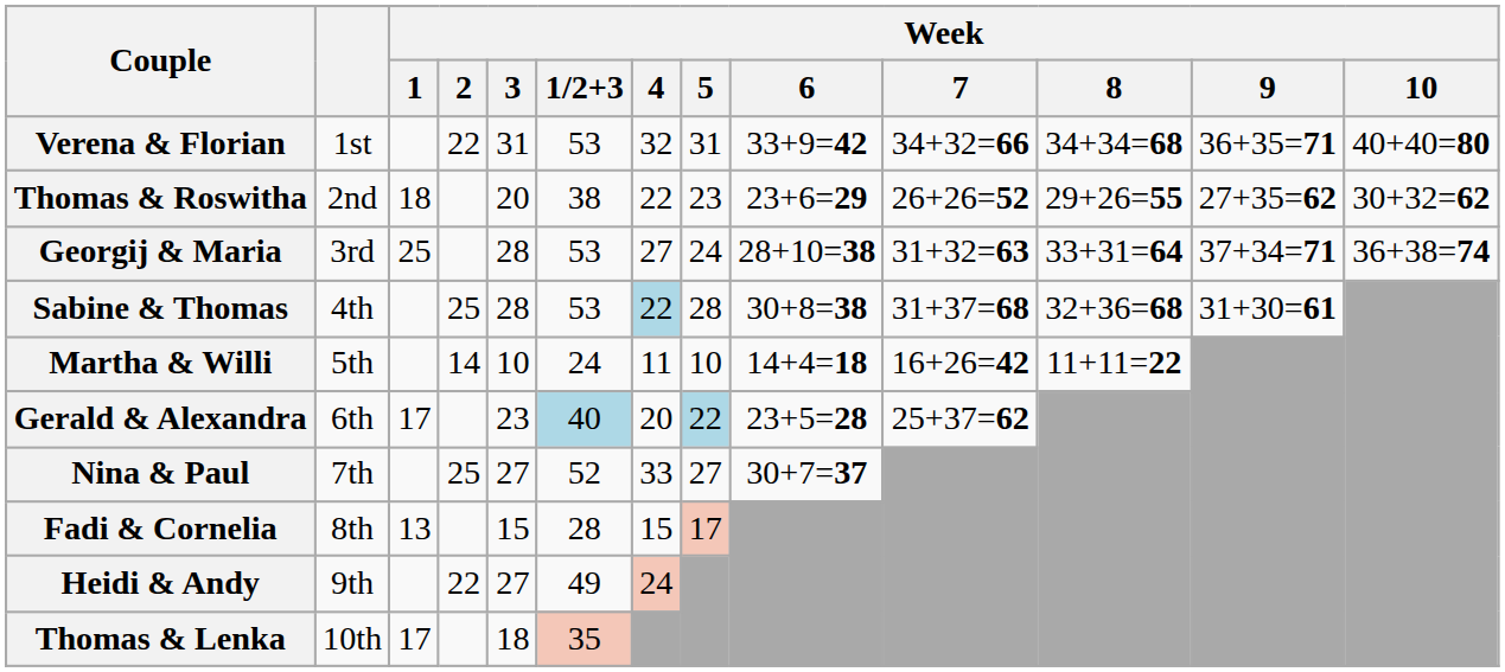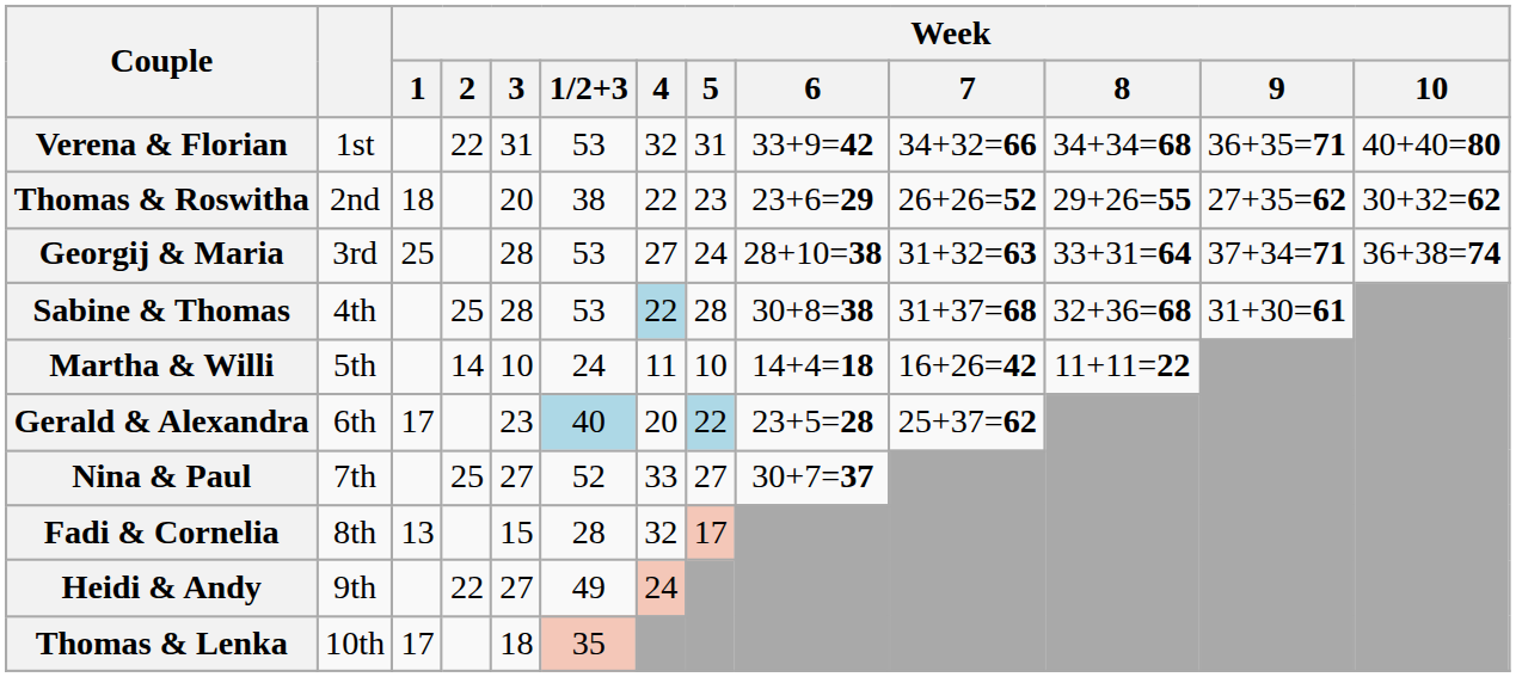Fadi & Cornelia | Week / 4: 15 -> 32
